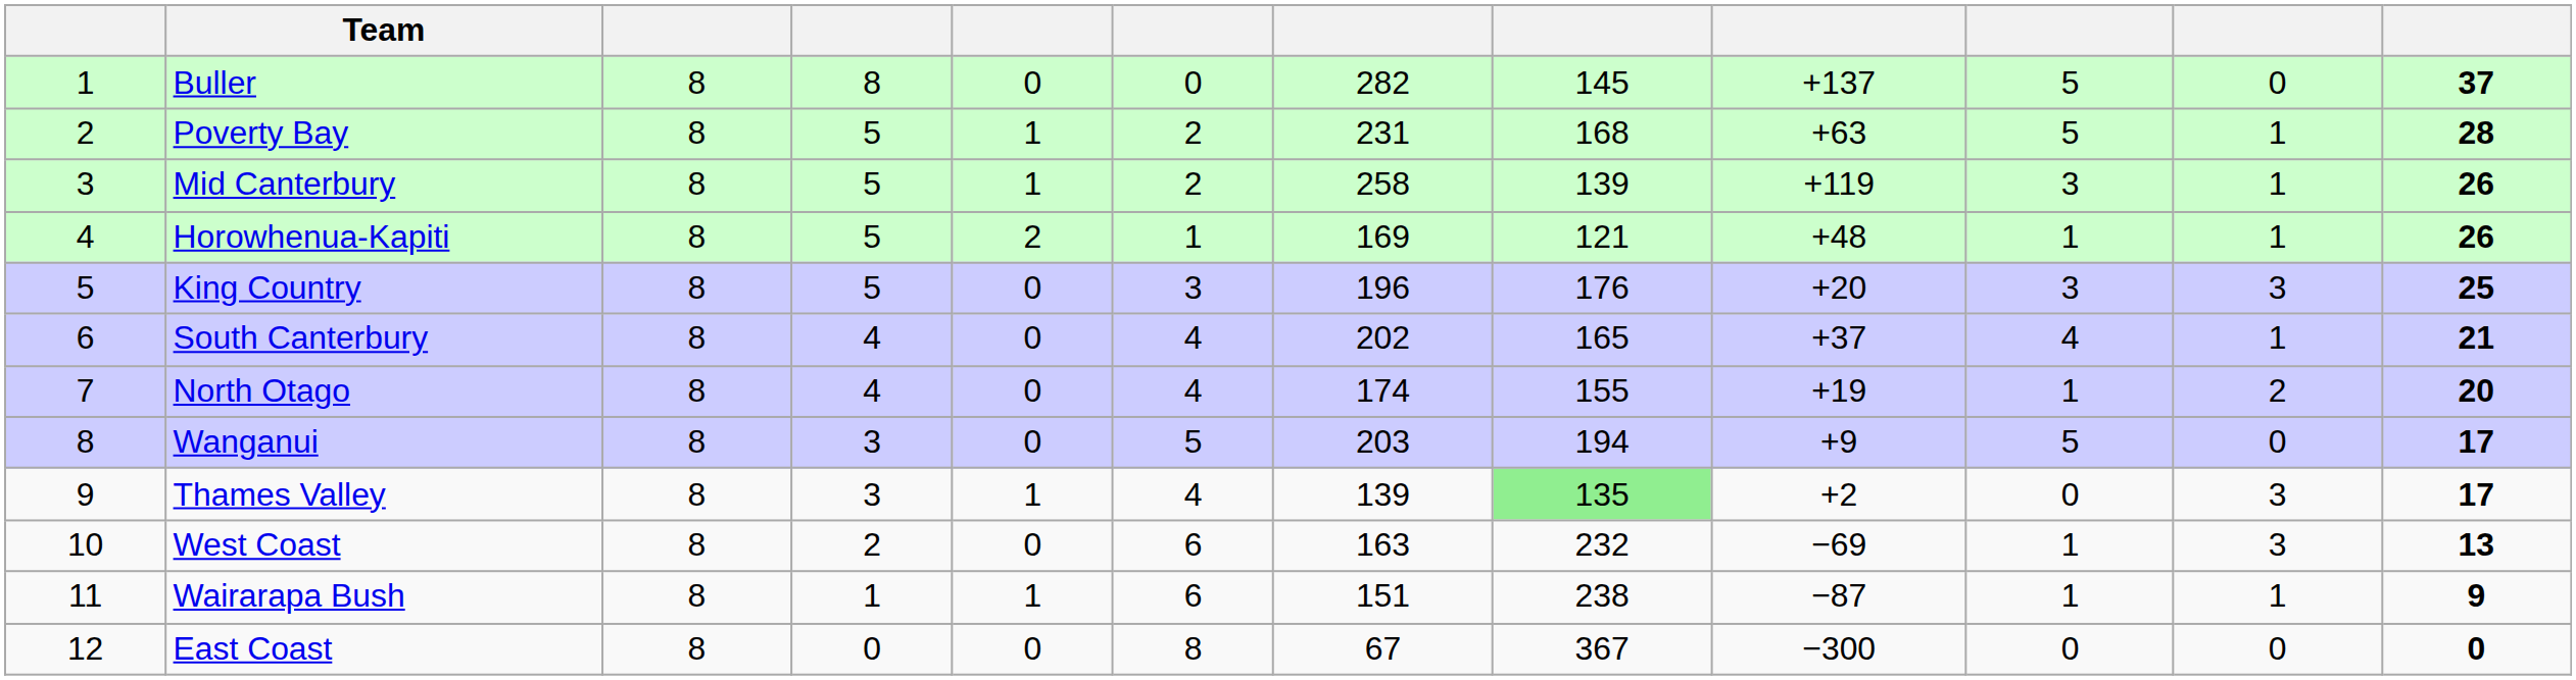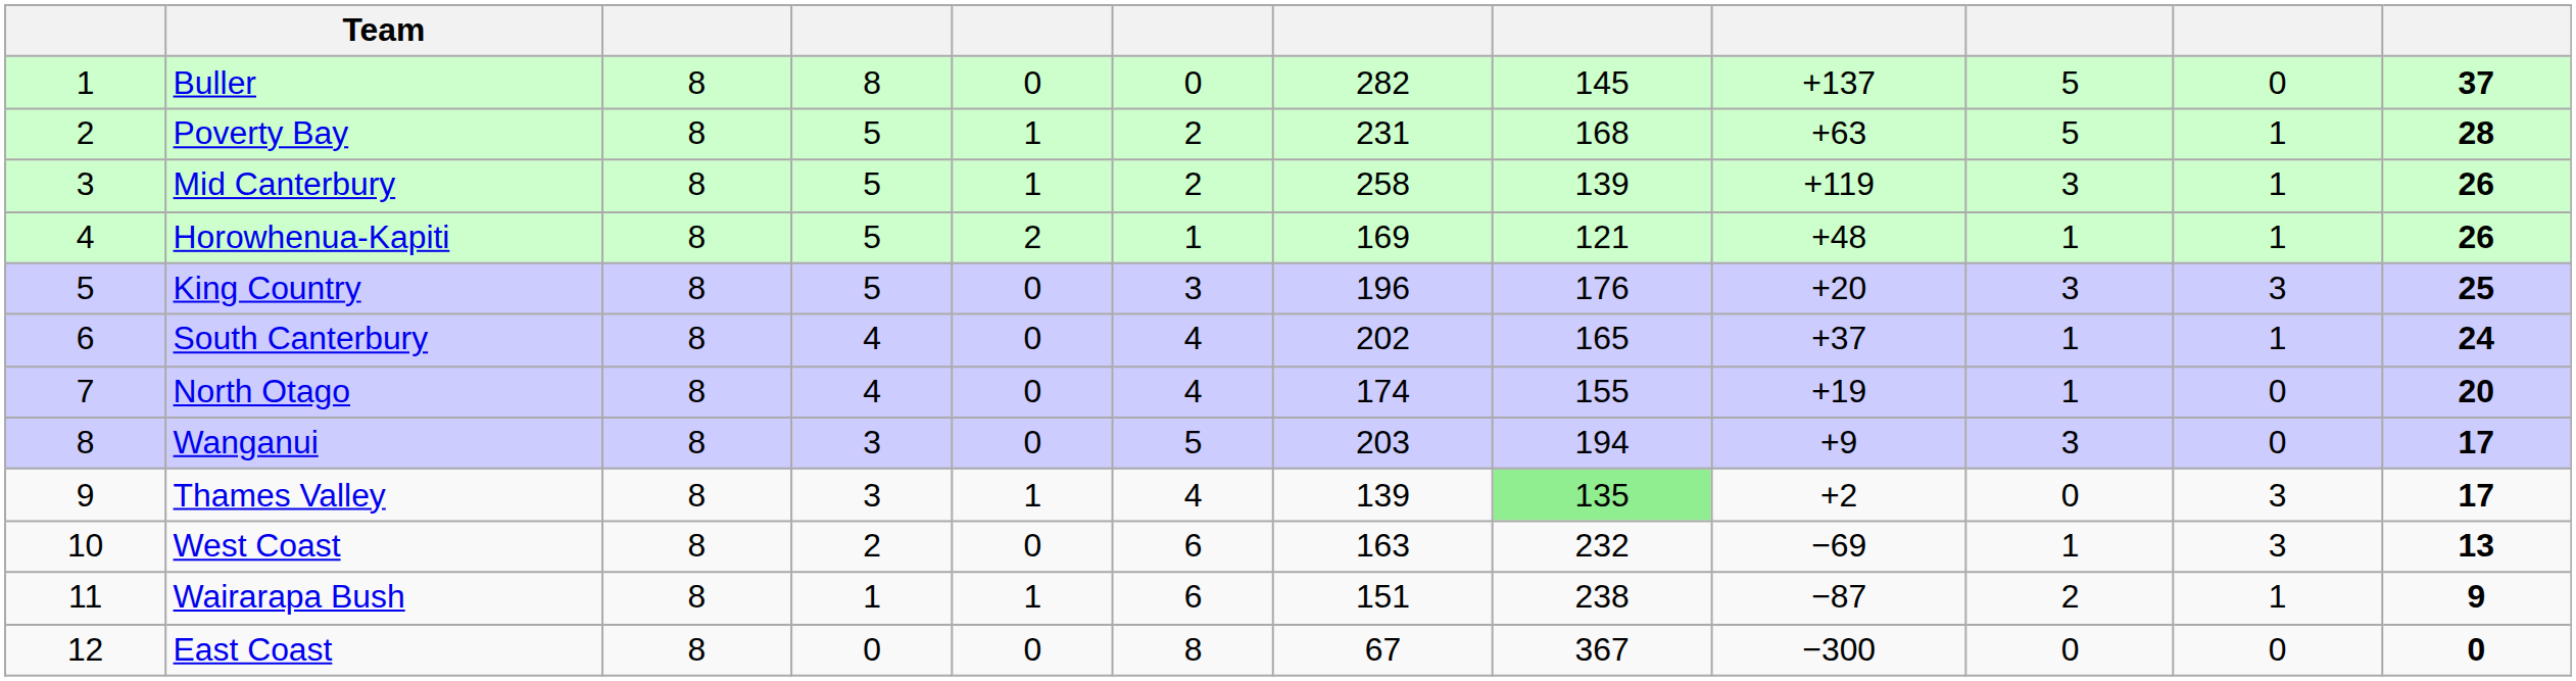South Canterbury | column 10: 4 -> 1
South Canterbury | column 12: 21 -> 24
North Otago | column 11: 2 -> 0
Wanganui | column 10: 5 -> 3
Wairarapa Bush | column 10: 1 -> 2
